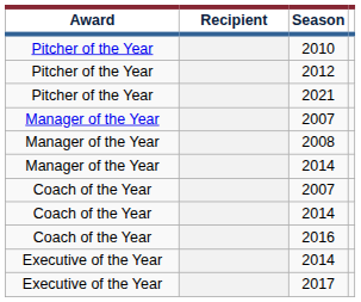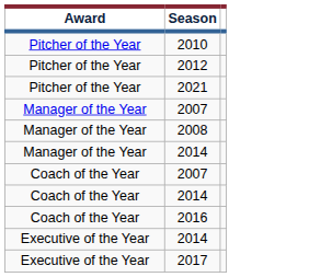- column: Recipient
